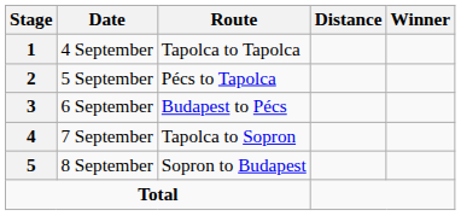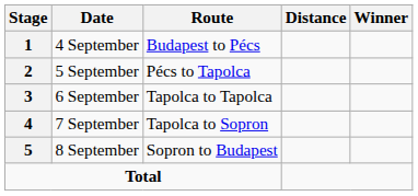4 September | Route: Tapolca to Tapolca -> Budapest to Pécs
6 September | Route: Budapest to Pécs -> Tapolca to Tapolca
